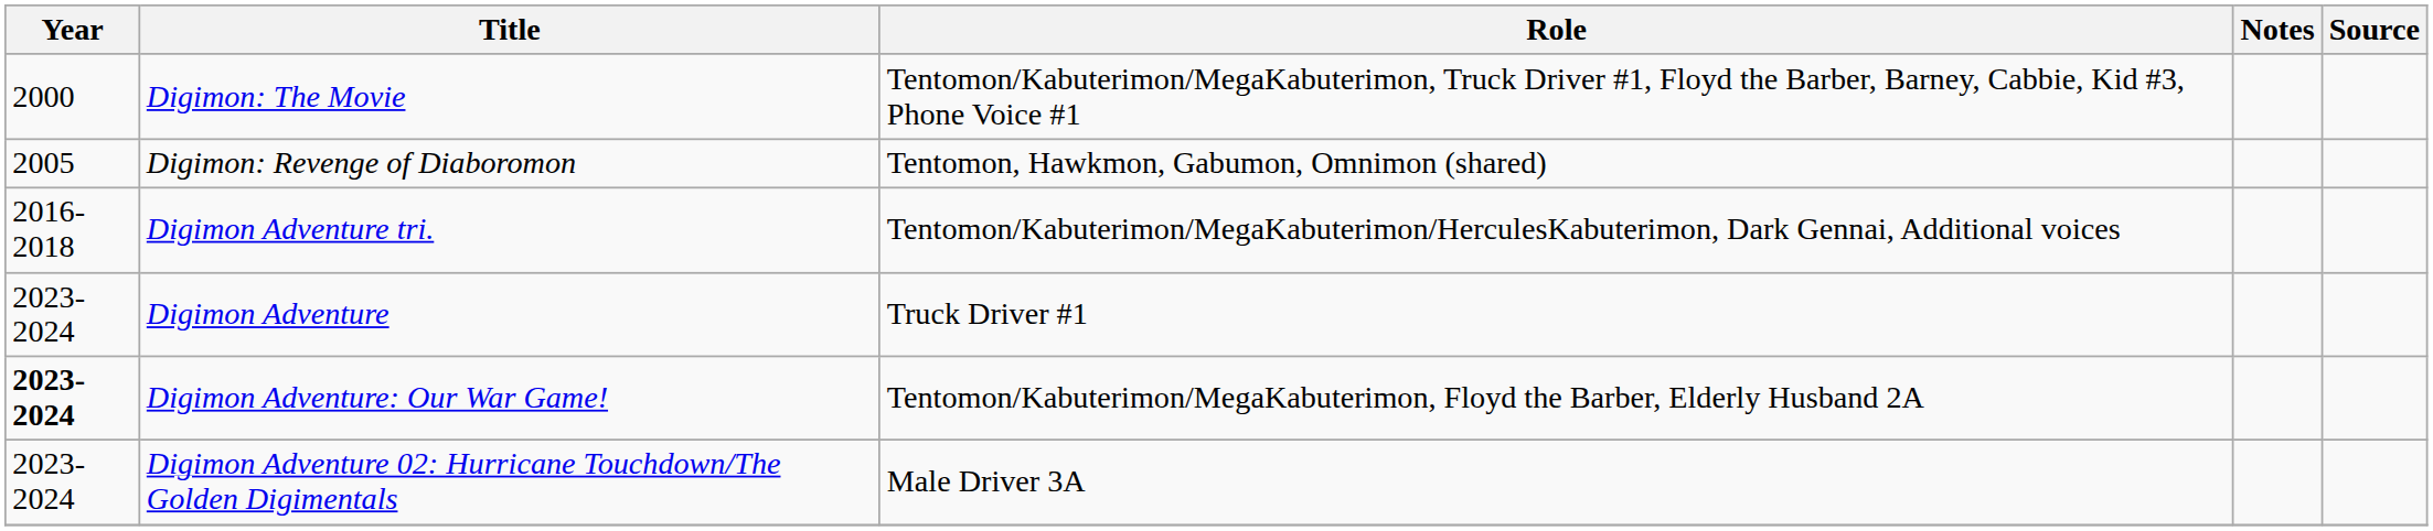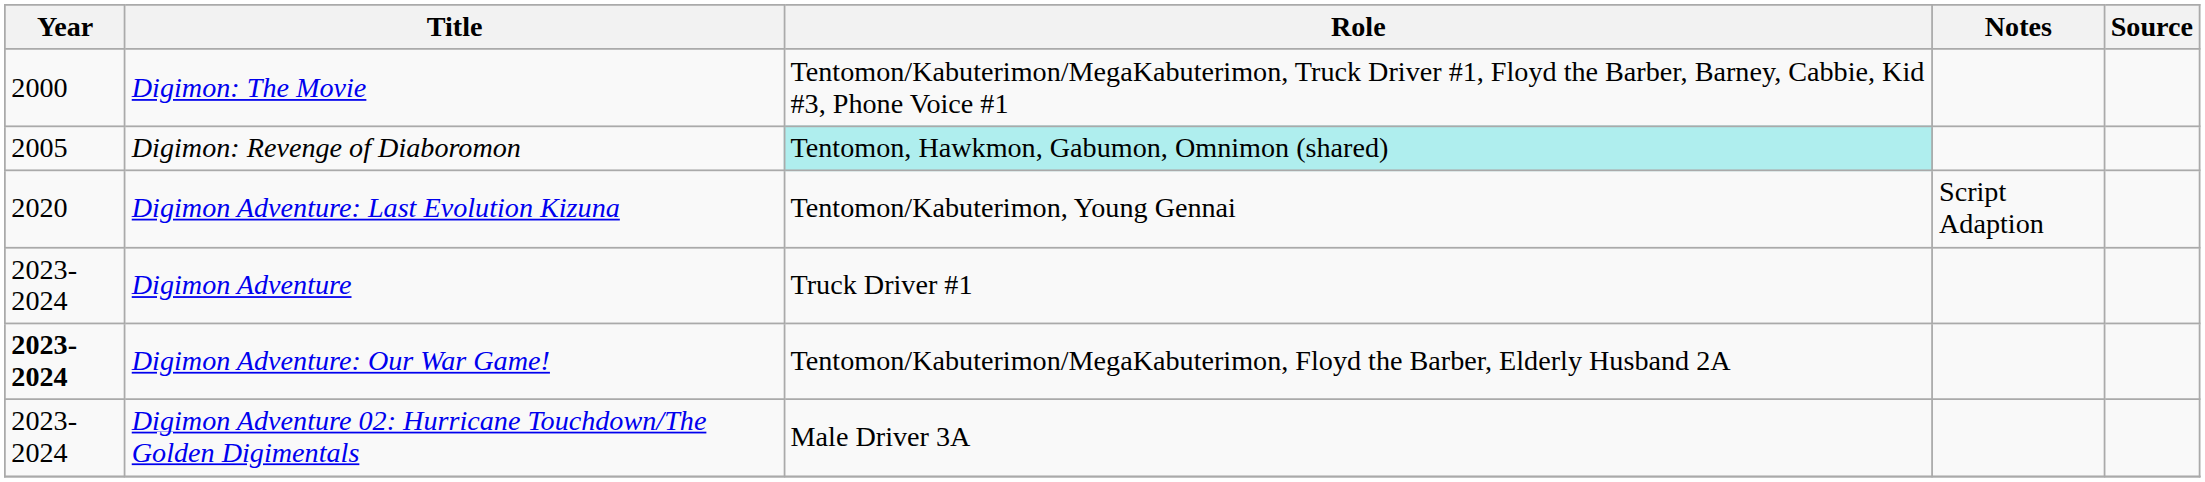Digimon: Revenge of Diaboromon | Role: no background -> paleturquoise background
- row: 2016-2018 | Digimon Adventure tri. | Tentomon/Kabuterimon/MegaKabuterimon/HerculesKabuterimon, Dark Gennai, Additional voices
+ row: 2020 | Digimon Adventure: Last Evolution Kizuna | Tentomon/Kabuterimon, Young Gennai | Script Adaption
